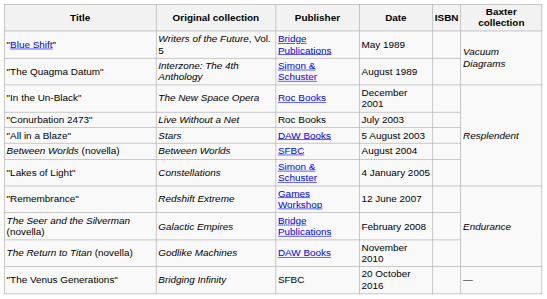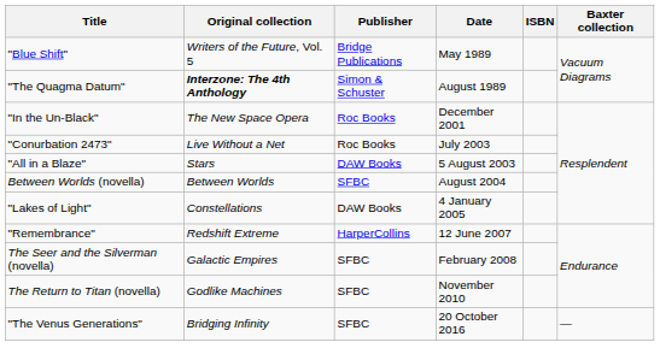"The Quagma Datum" | Original collection: normal -> bold
"Lakes of Light" | Publisher: Simon & Schuster -> DAW Books
"Remembrance" | Publisher: Games Workshop -> HarperCollins
The Seer and the Silverman (novella) | Publisher: Bridge Publications -> SFBC
The Return to Titan (novella) | Publisher: DAW Books -> SFBC
